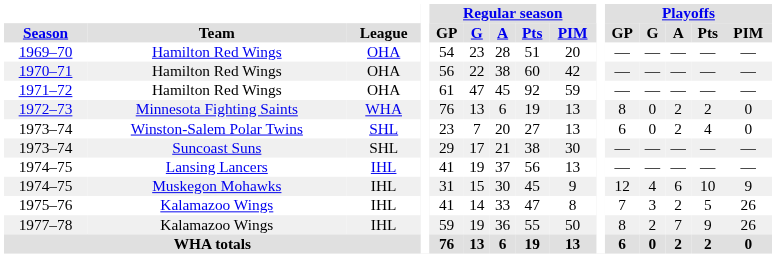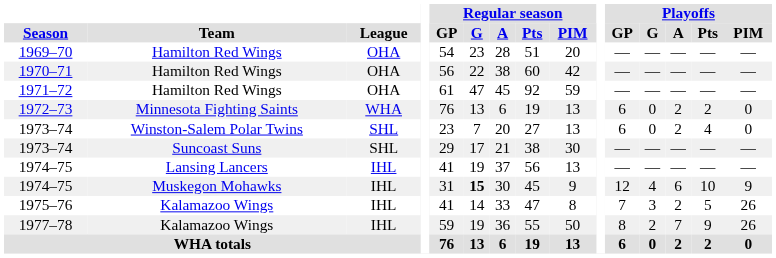1972–73 | Playoffs / GP: 8 -> 6
1974–75 / Muskegon Mohawks | Regular season / G: normal -> bold
